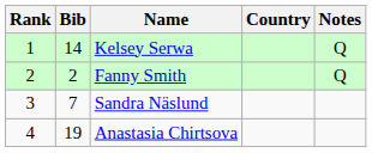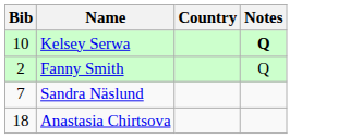- column: Rank | 1 | 2 | 3 | 4
Kelsey Serwa | Bib: 14 -> 10
Kelsey Serwa | Notes: normal -> bold
Anastasia Chirtsova | Bib: 19 -> 18
